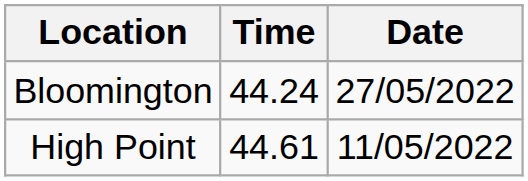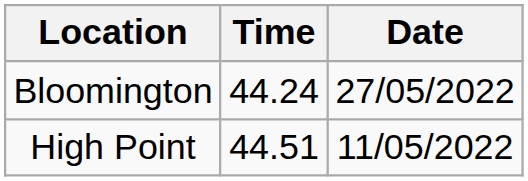High Point | Time: 44.61 -> 44.51
